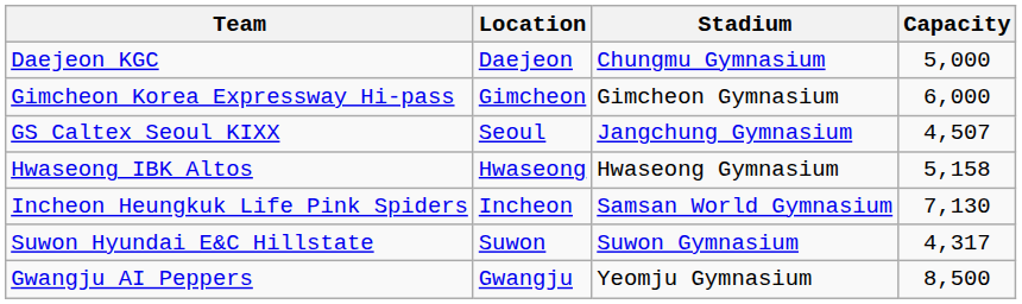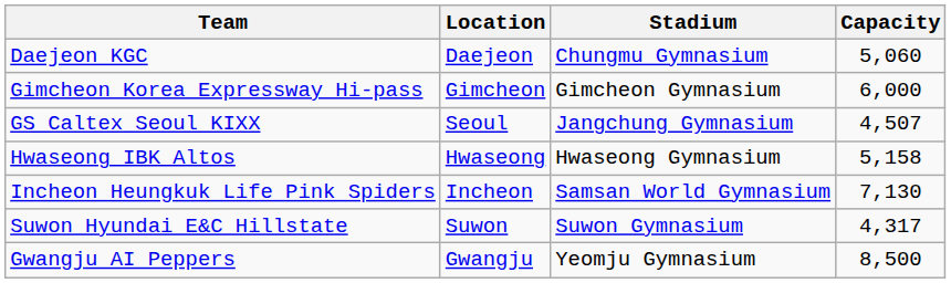Daejeon KGC | Capacity: 5,000 -> 5,060
